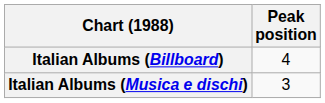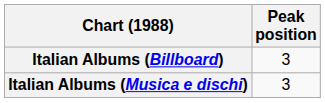Italian Albums (Billboard) | Peak position: 4 -> 3
